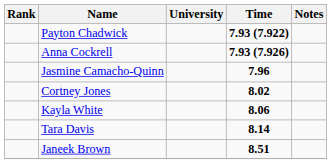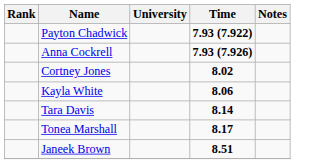- row: Jasmine Camacho-Quinn | 7.96
+ row: Tonea Marshall | 8.17
